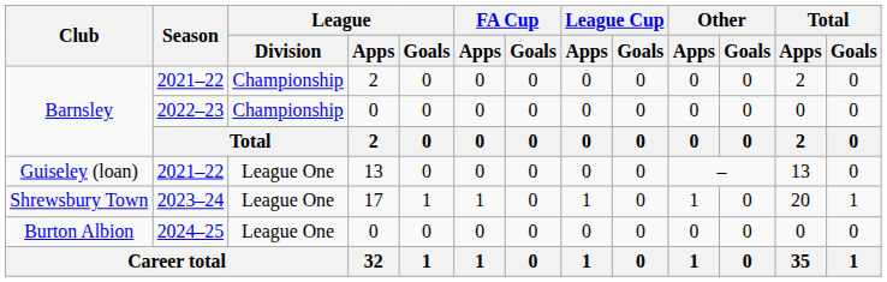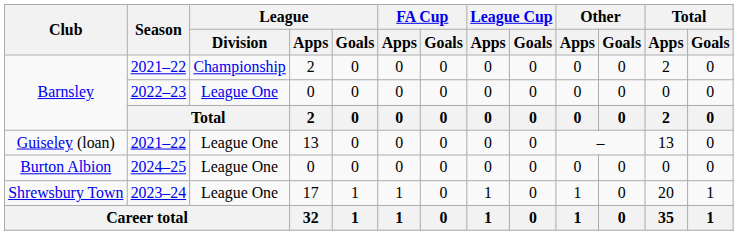Barnsley / 2022–23 | League / Division: Championship -> League One
rows swapped: Shrewsbury Town <-> Burton Albion
